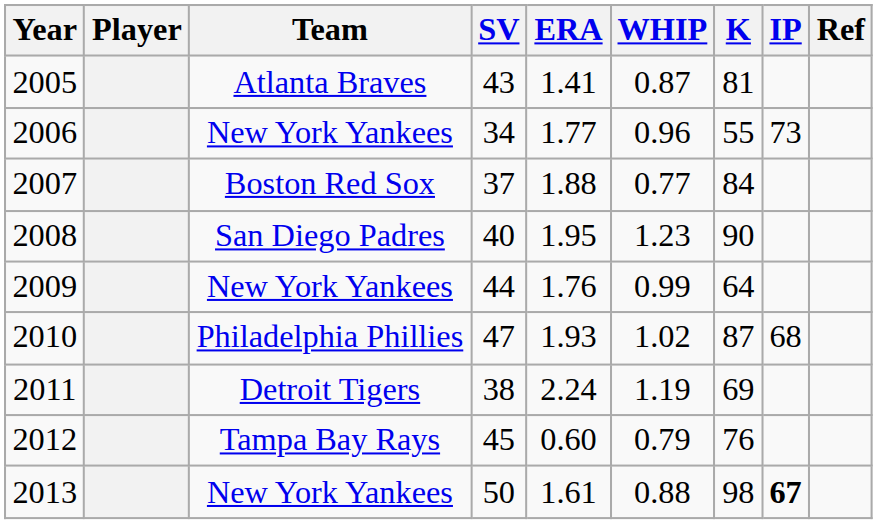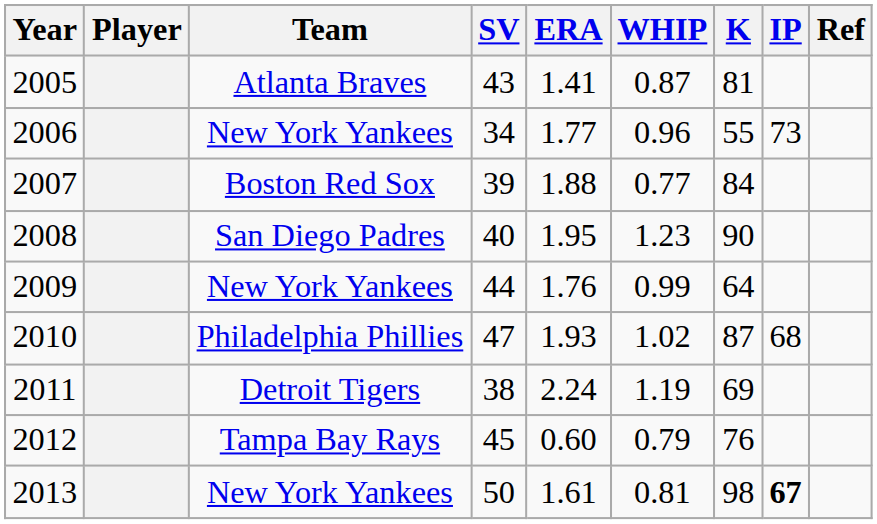2007 | SV: 37 -> 39
2013 | WHIP: 0.88 -> 0.81
